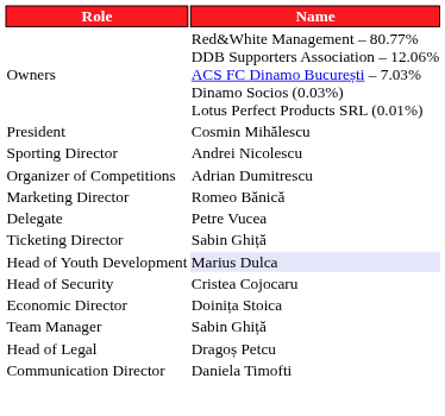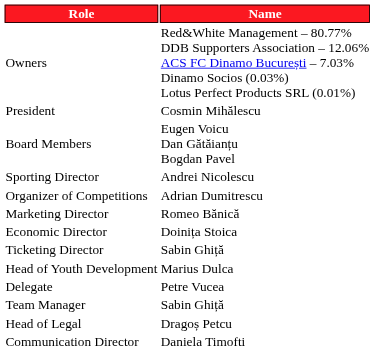+ row: Board Members | Eugen Voicu Dan Gătăianțu Bogdan Pavel
rows swapped: Economic Director <-> Delegate
Head of Youth Development | Name: lavender background -> no background
- row: Head of Security | Cristea Cojocaru
